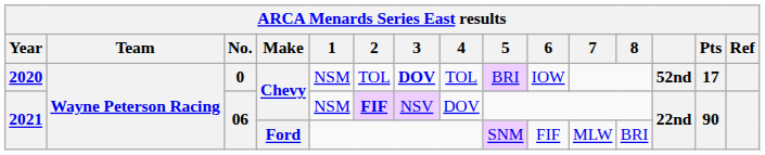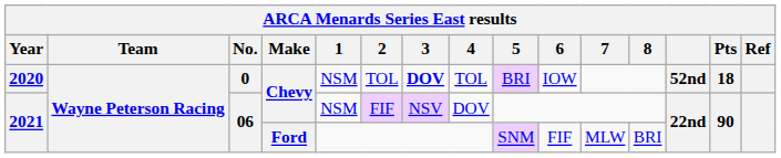2020 | Pts: 17 -> 18
2021 / Chevy | 2: bold -> normal
